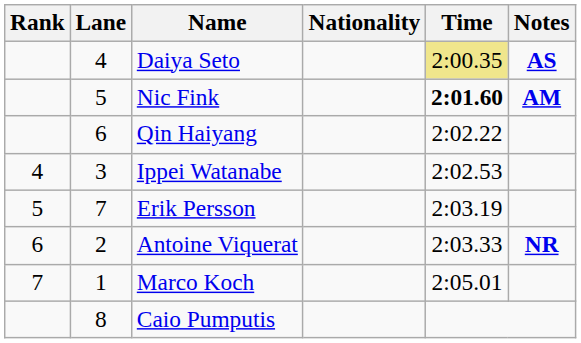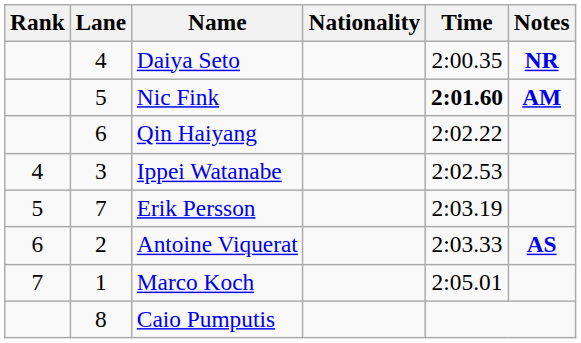Daiya Seto | Time: khaki background -> no background
Daiya Seto | Notes: AS -> NR
Antoine Viquerat | Notes: NR -> AS
